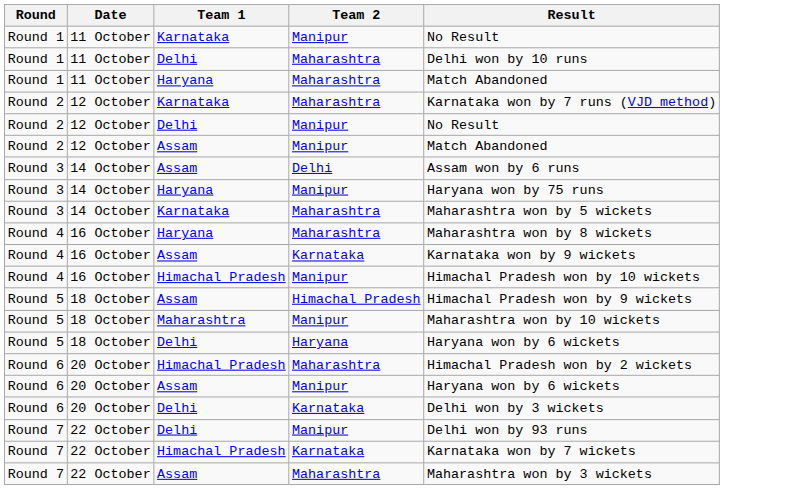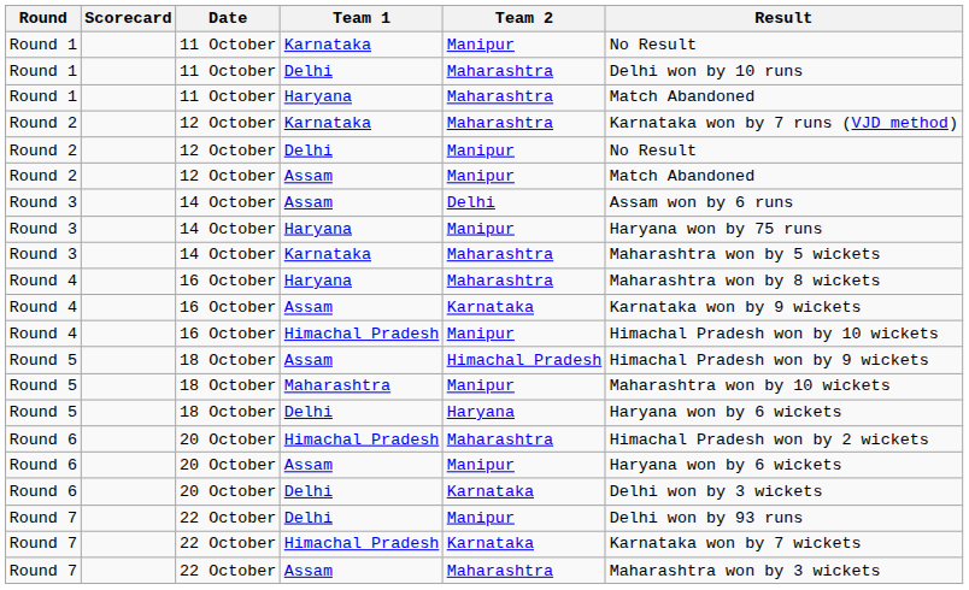+ column: Scorecard
